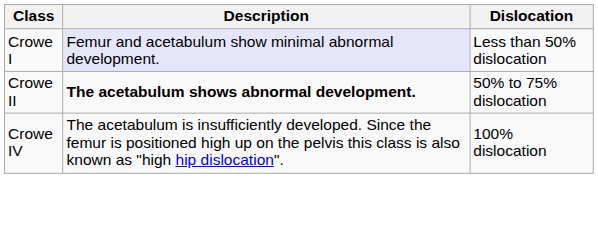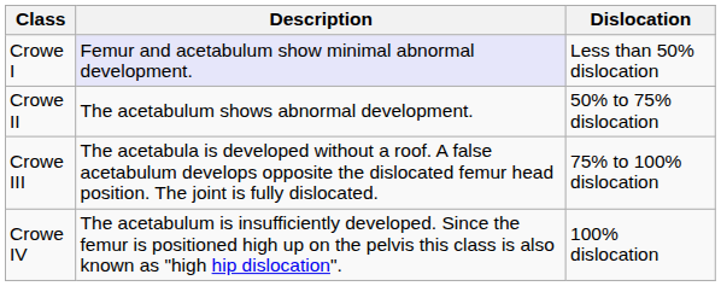Crowe II | Description: bold -> normal
+ row: Crowe III | The acetabula is developed without a roof. A false acetabulum develops opposite the dislocated femur head position. The joint is fully dislocated. | 75% to 100% dislocation
